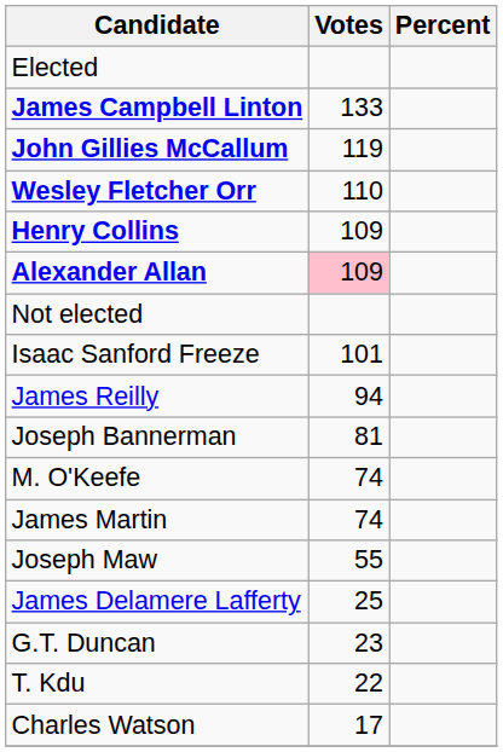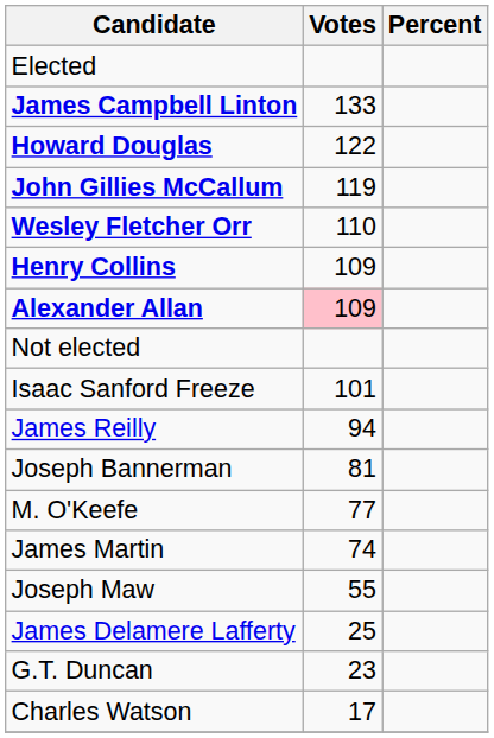+ row: Howard Douglas | 122
M. O'Keefe | Votes: 74 -> 77
- row: T. Kdu | 22
